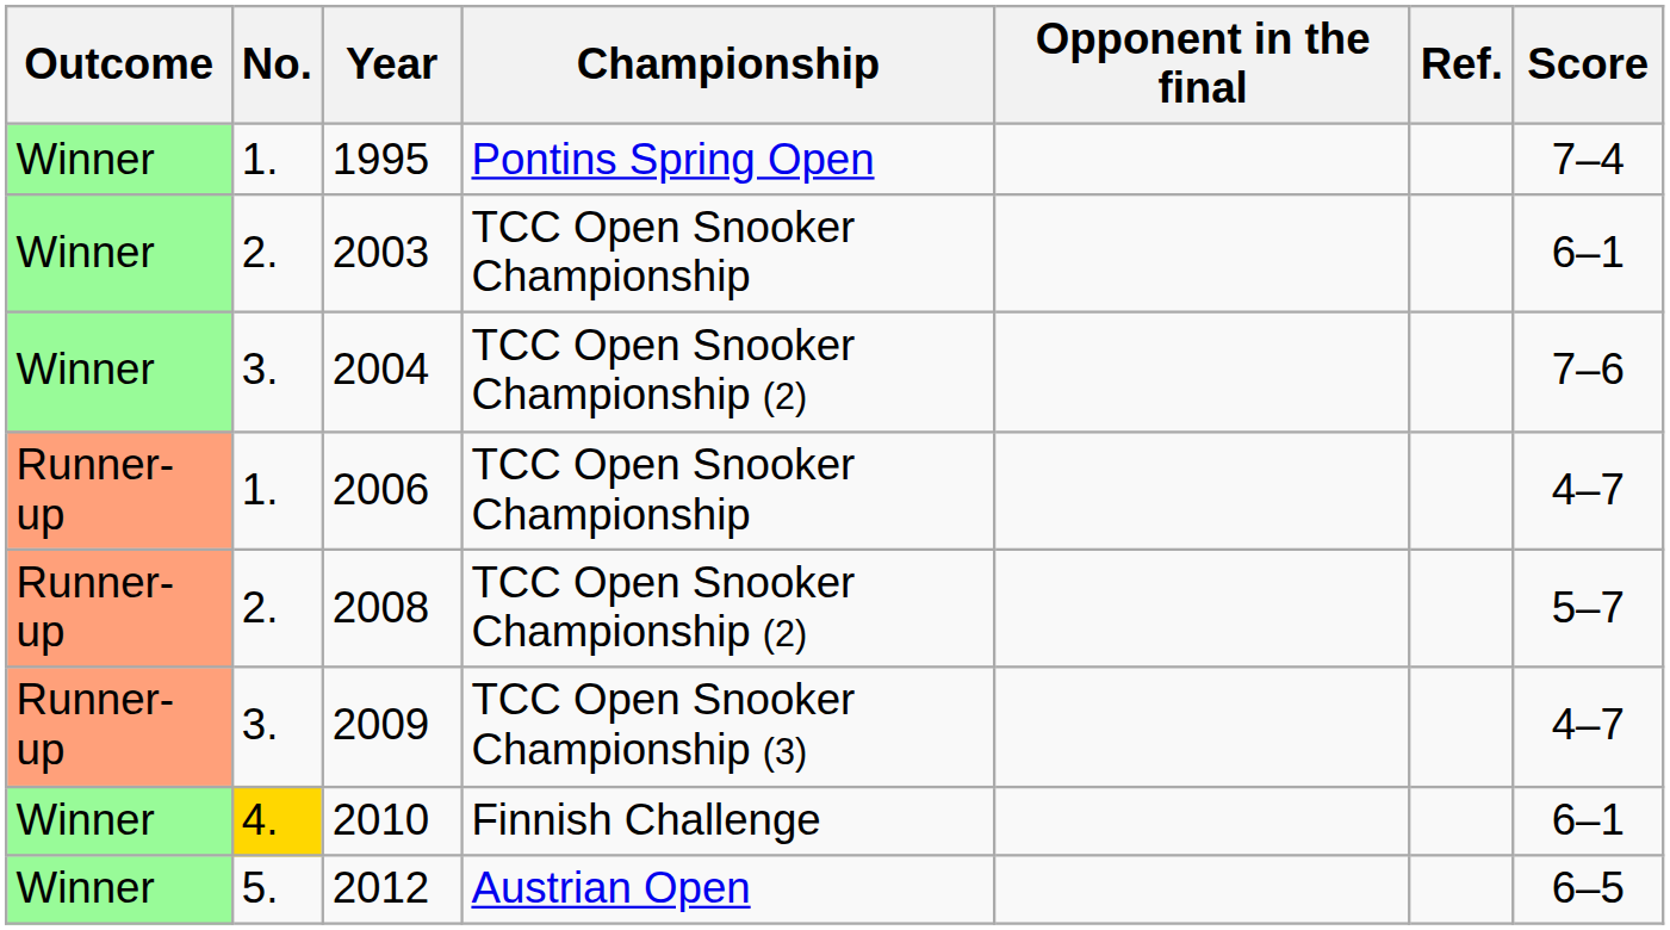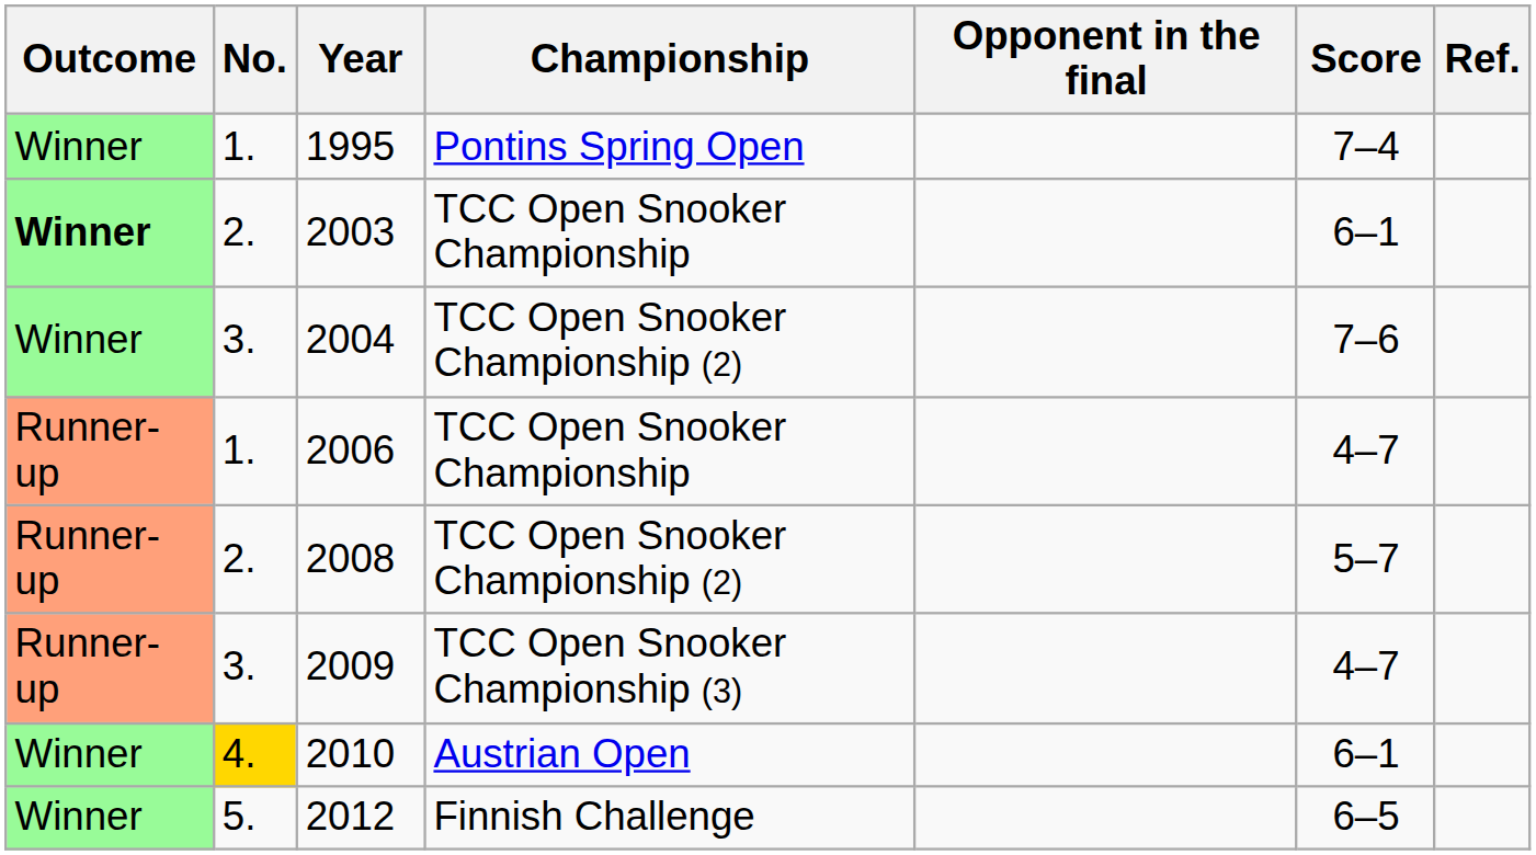columns swapped: Score <-> Ref.
2003 | Outcome: normal -> bold
2010 | Championship: Finnish Challenge -> Austrian Open
2012 | Championship: Austrian Open -> Finnish Challenge
